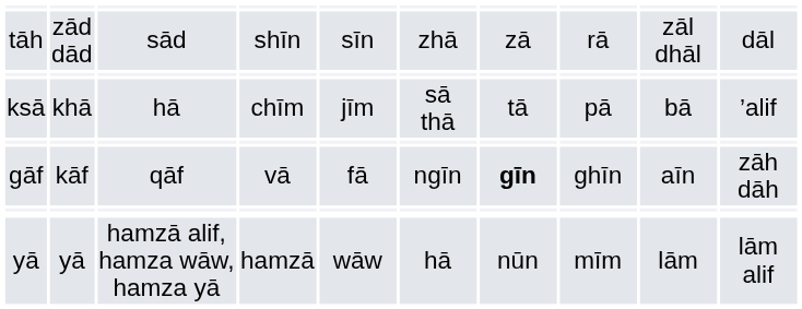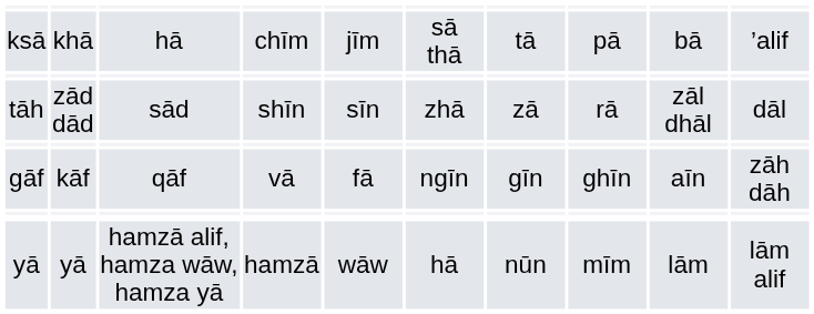rows swapped: ksā <-> tāh
gāf | column 7: bold -> normal
